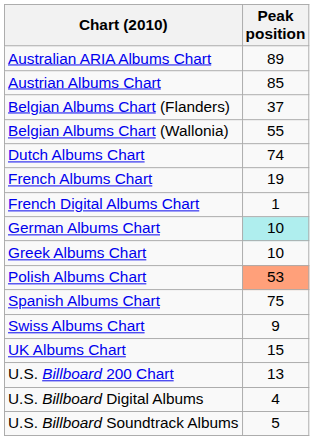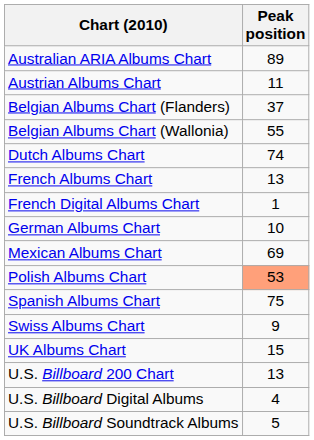Austrian Albums Chart | Peak position: 85 -> 11
French Albums Chart | Peak position: 19 -> 13
German Albums Chart | Peak position: paleturquoise background -> no background
- row: Greek Albums Chart | 10
+ row: Mexican Albums Chart | 69
